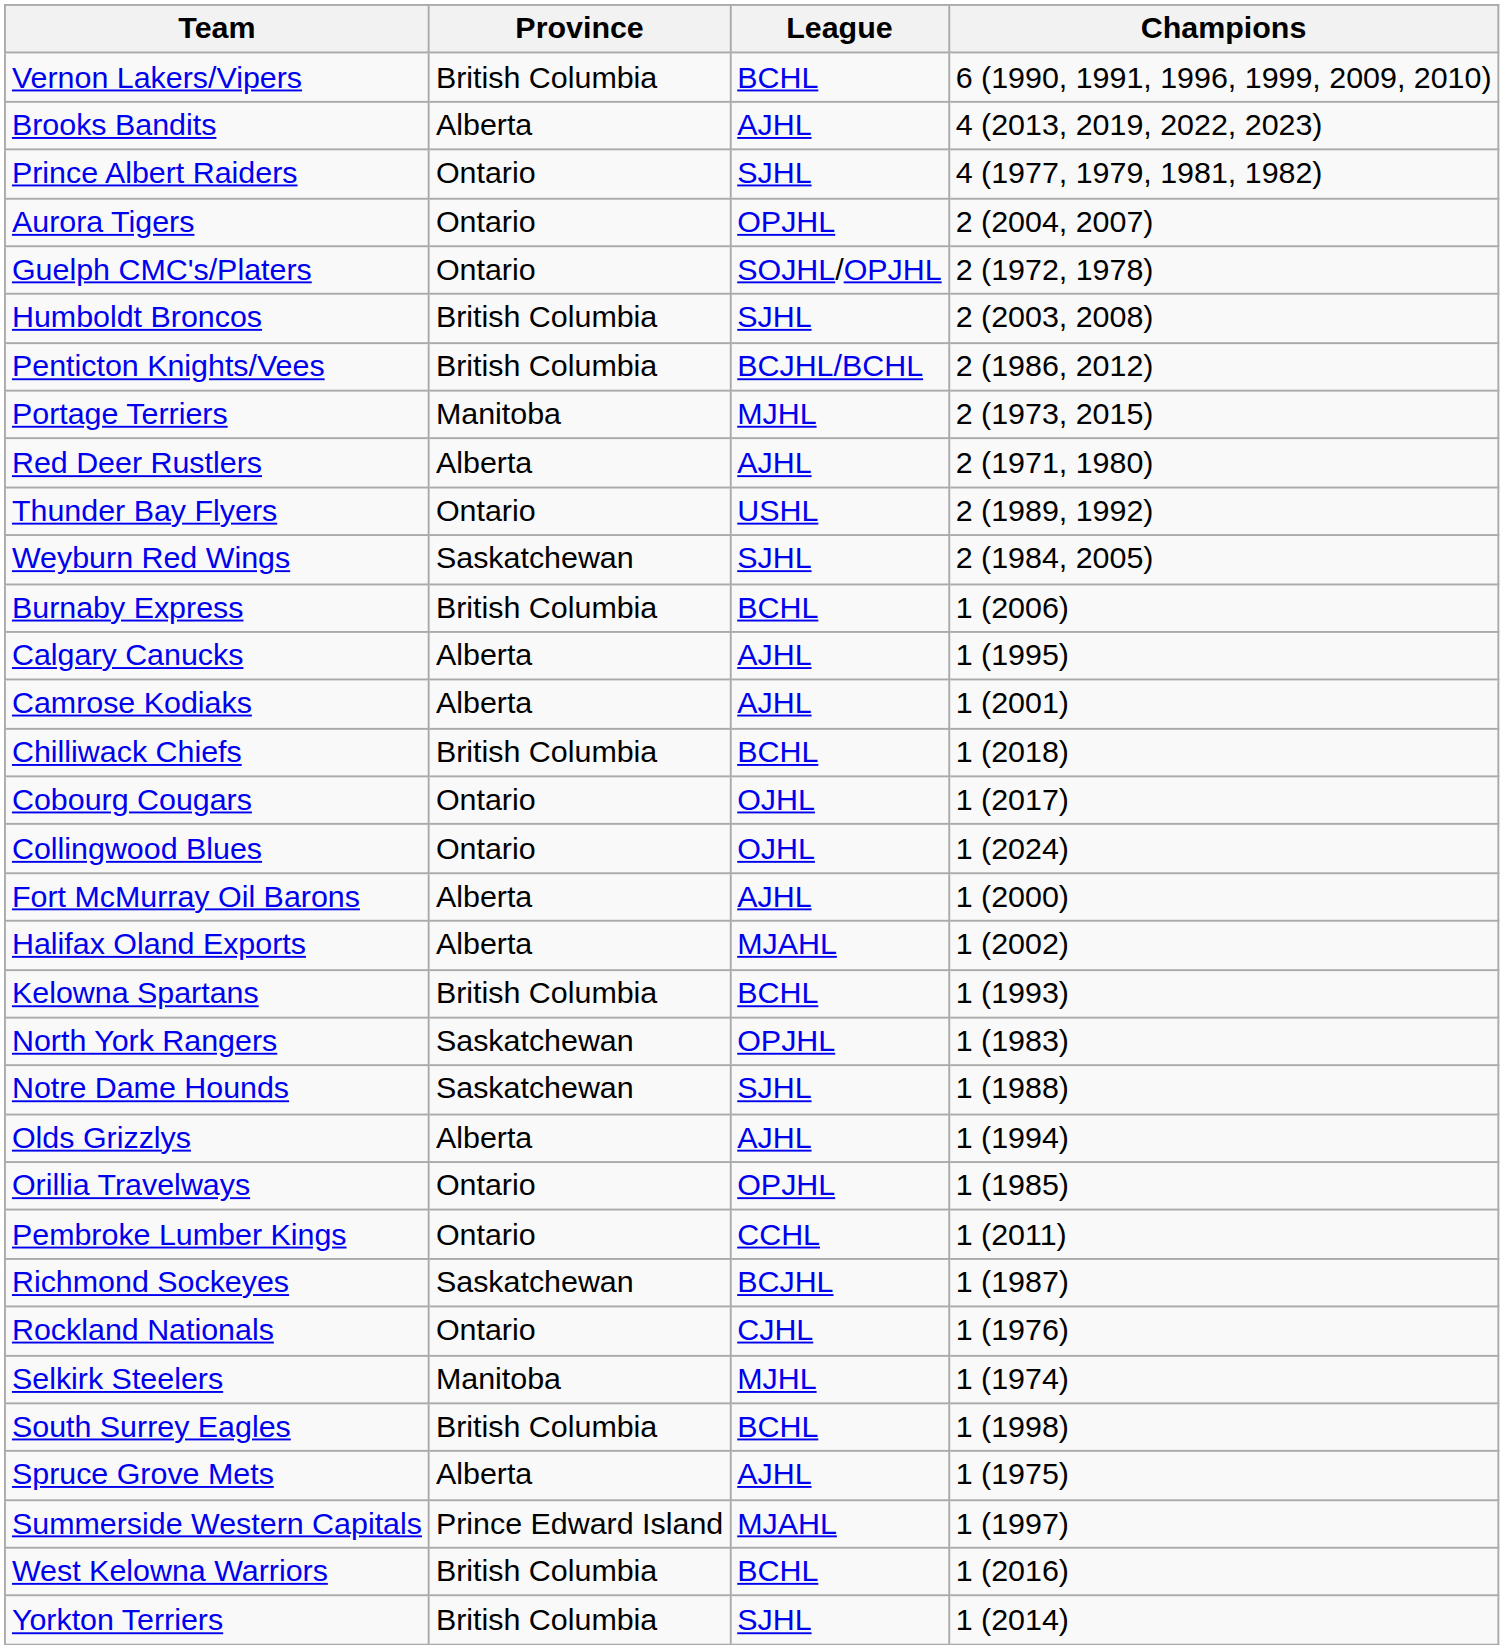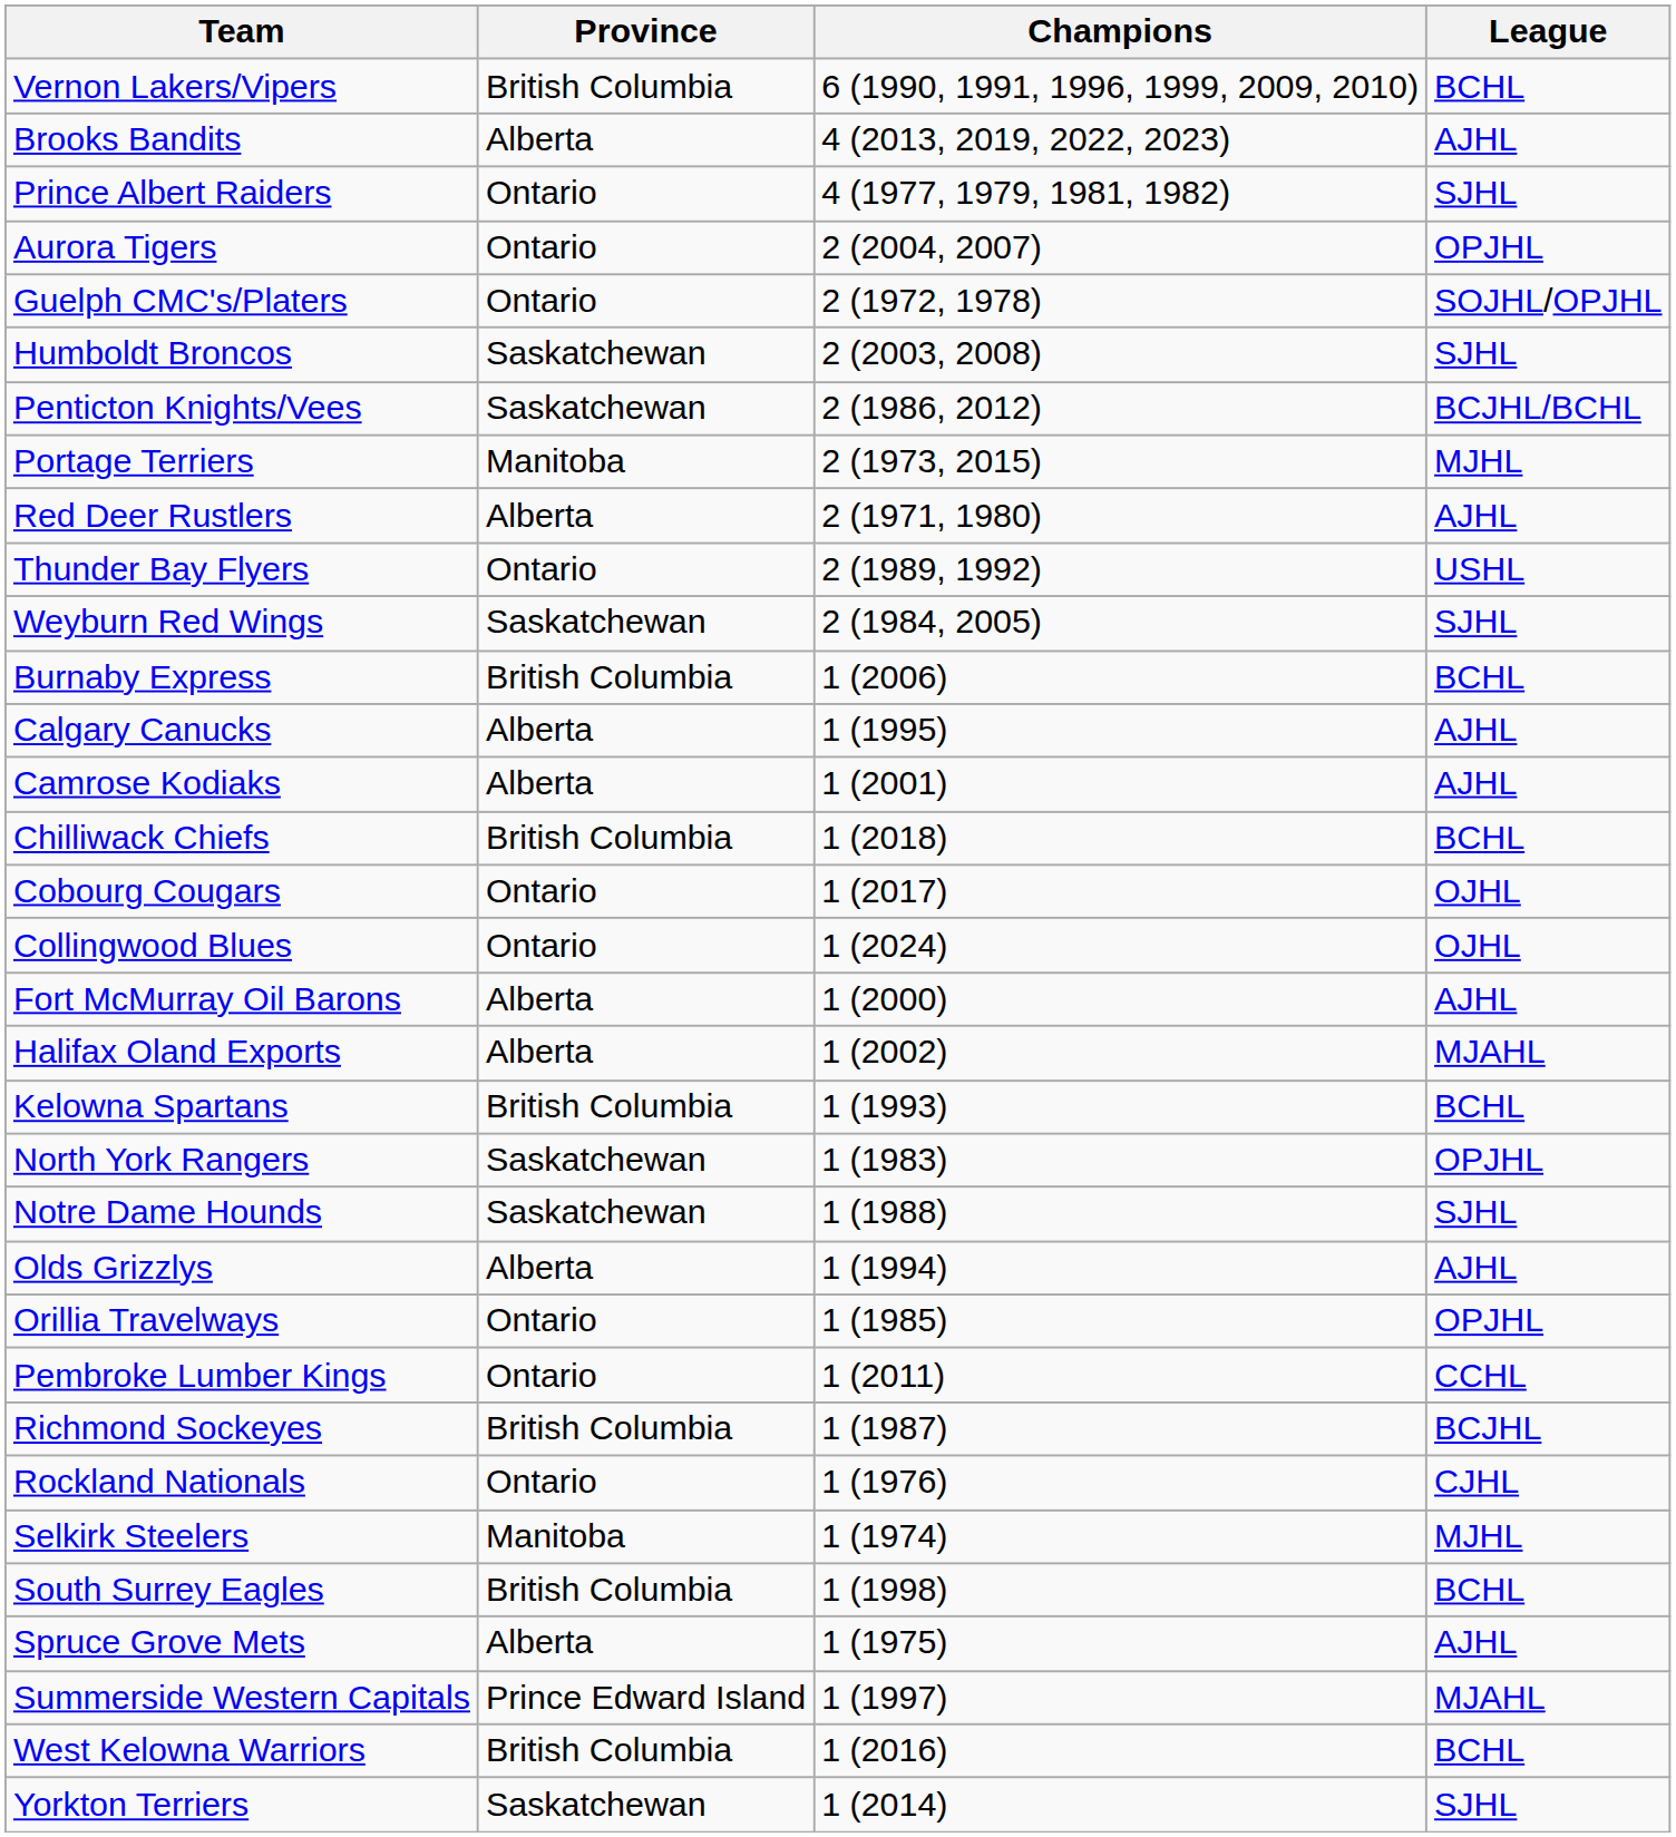columns swapped: League <-> Champions
Humboldt Broncos | Province: British Columbia -> Saskatchewan
Penticton Knights/Vees | Province: British Columbia -> Saskatchewan
Richmond Sockeyes | Province: Saskatchewan -> British Columbia
Yorkton Terriers | Province: British Columbia -> Saskatchewan
